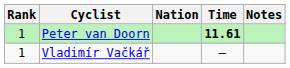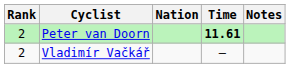Peter van Doorn | Rank: 1 -> 2
Vladimír Vačkář | Rank: 1 -> 2
